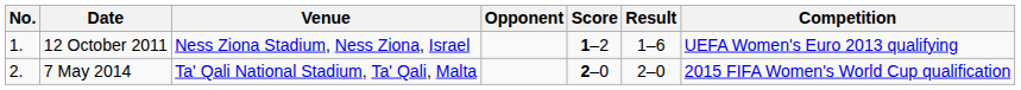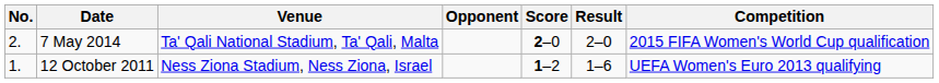rows swapped: 12 October 2011 <-> 7 May 2014
